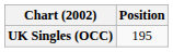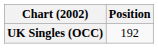UK Singles (OCC) | Position: 195 -> 192
